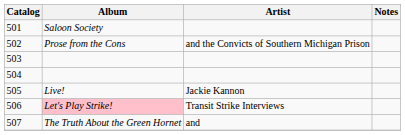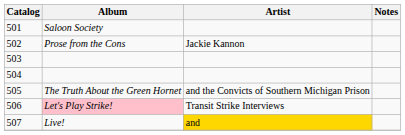502 | Artist: and the Convicts of Southern Michigan Prison -> Jackie Kannon
505 | Album: Live! -> The Truth About the Green Hornet
505 | Artist: Jackie Kannon -> and the Convicts of Southern Michigan Prison
507 | Album: The Truth About the Green Hornet -> Live!
507 | Artist: no background -> gold background
